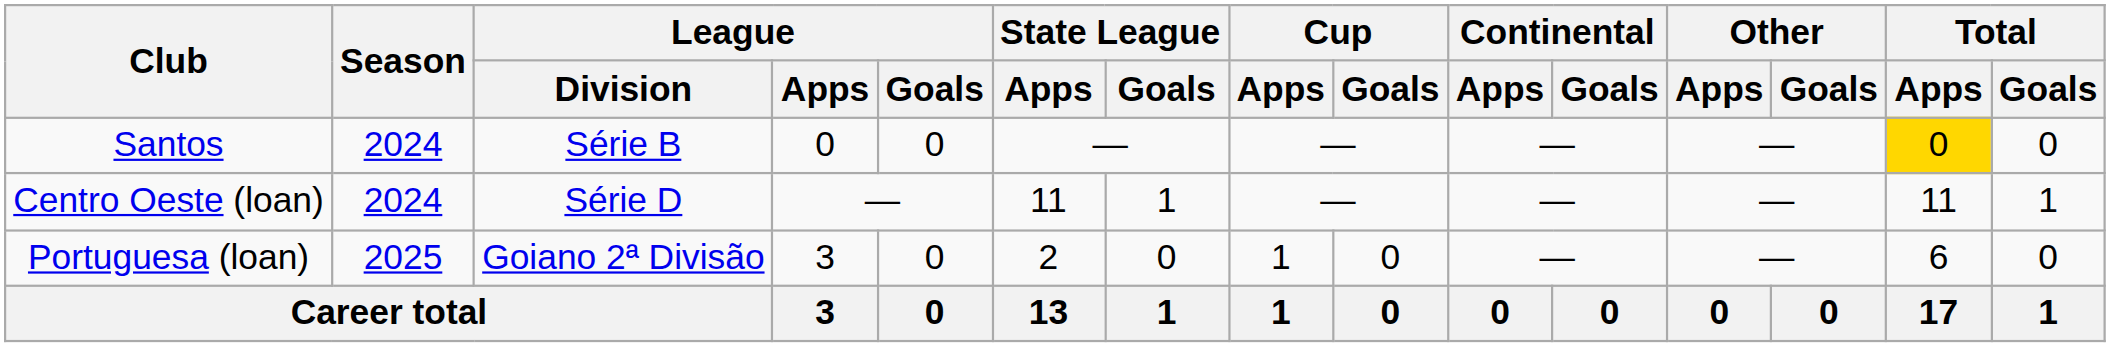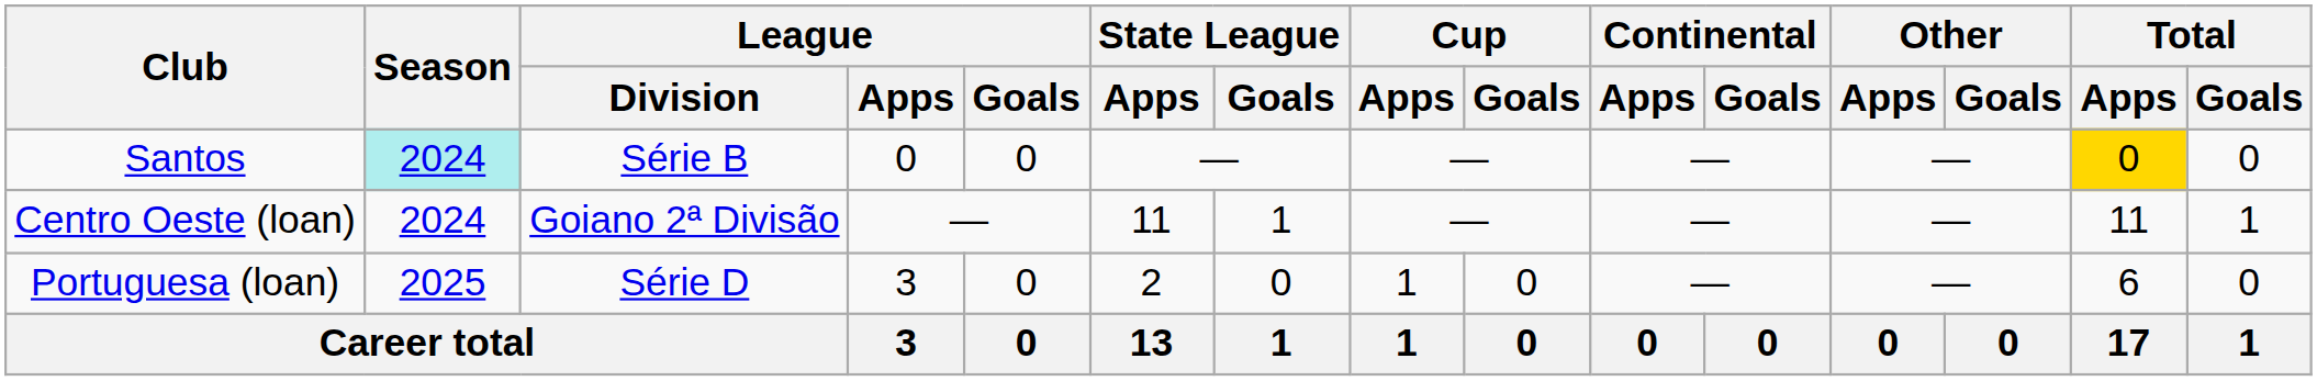Santos | Season: no background -> paleturquoise background
Centro Oeste (loan) | League / Division: Série D -> Goiano 2ª Divisão
Portuguesa (loan) | League / Division: Goiano 2ª Divisão -> Série D
